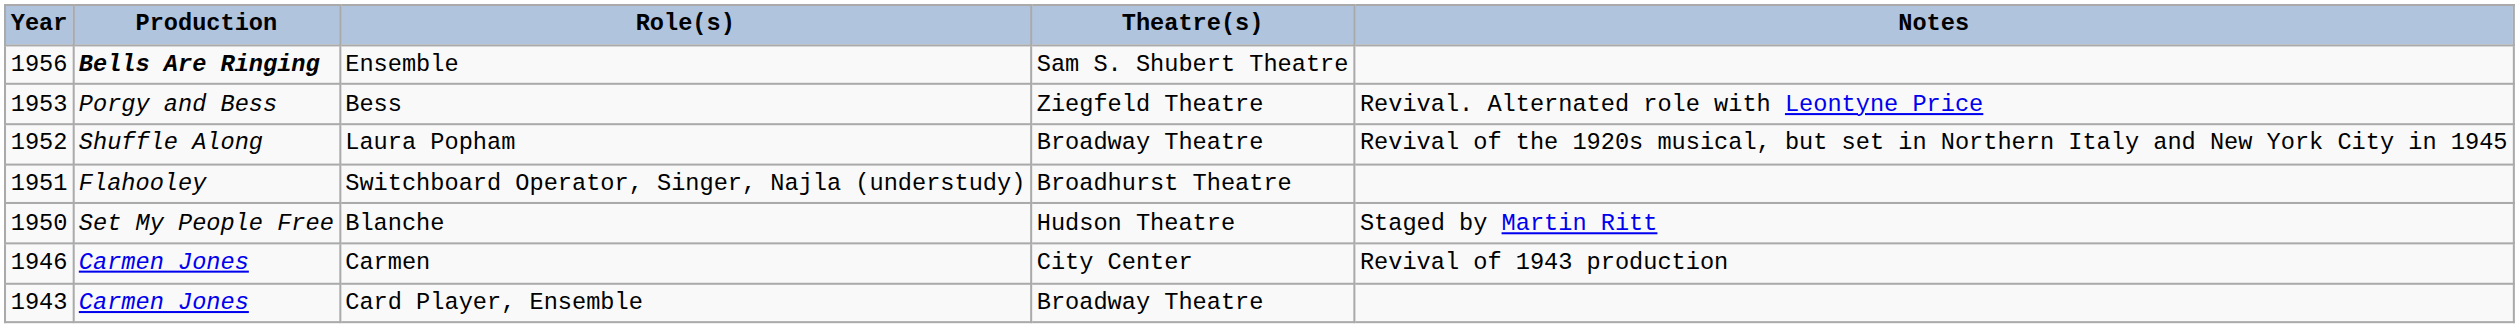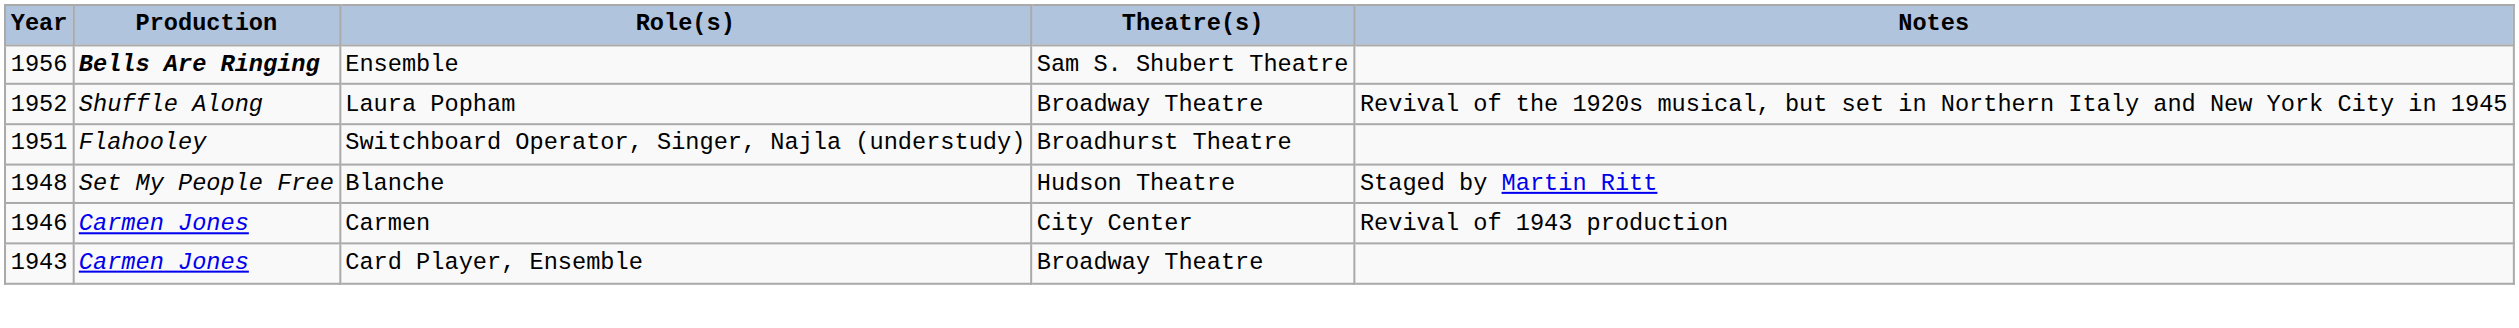- row: 1953 | Porgy and Bess | Bess | Ziegfeld Theatre | Revival. Alternated role with Leontyne Price
Blanche | Year: 1950 -> 1948
